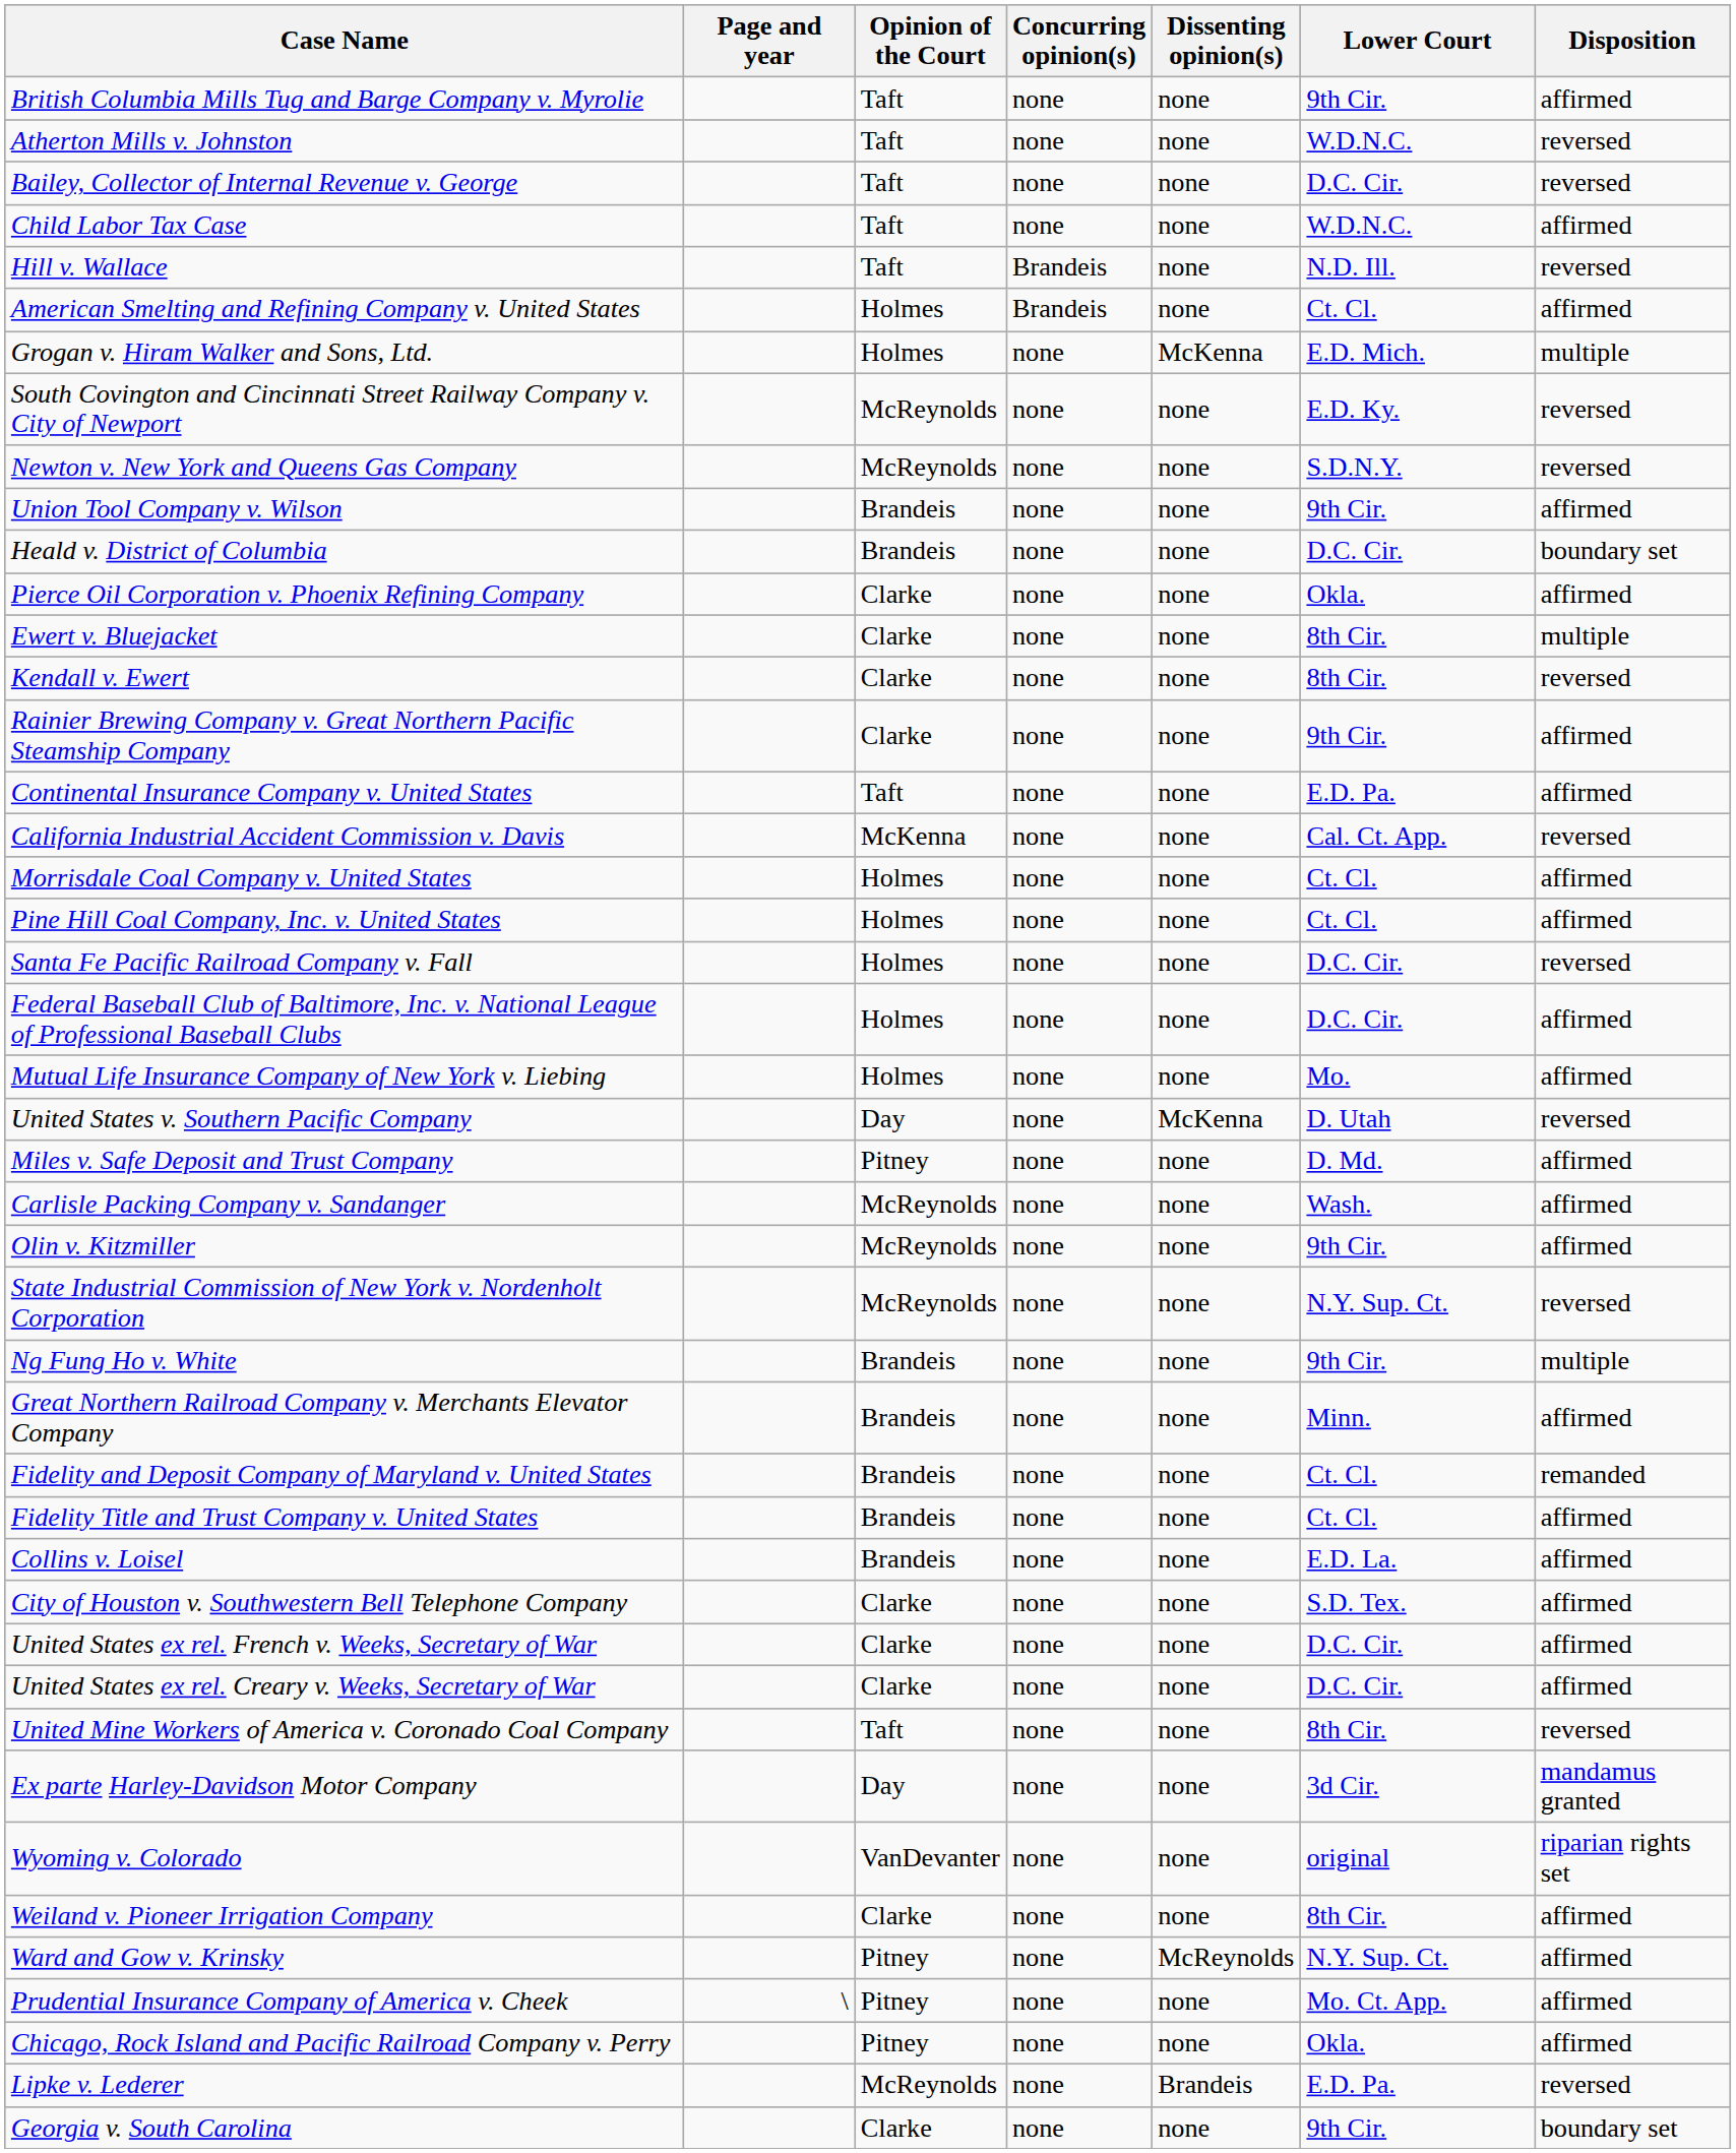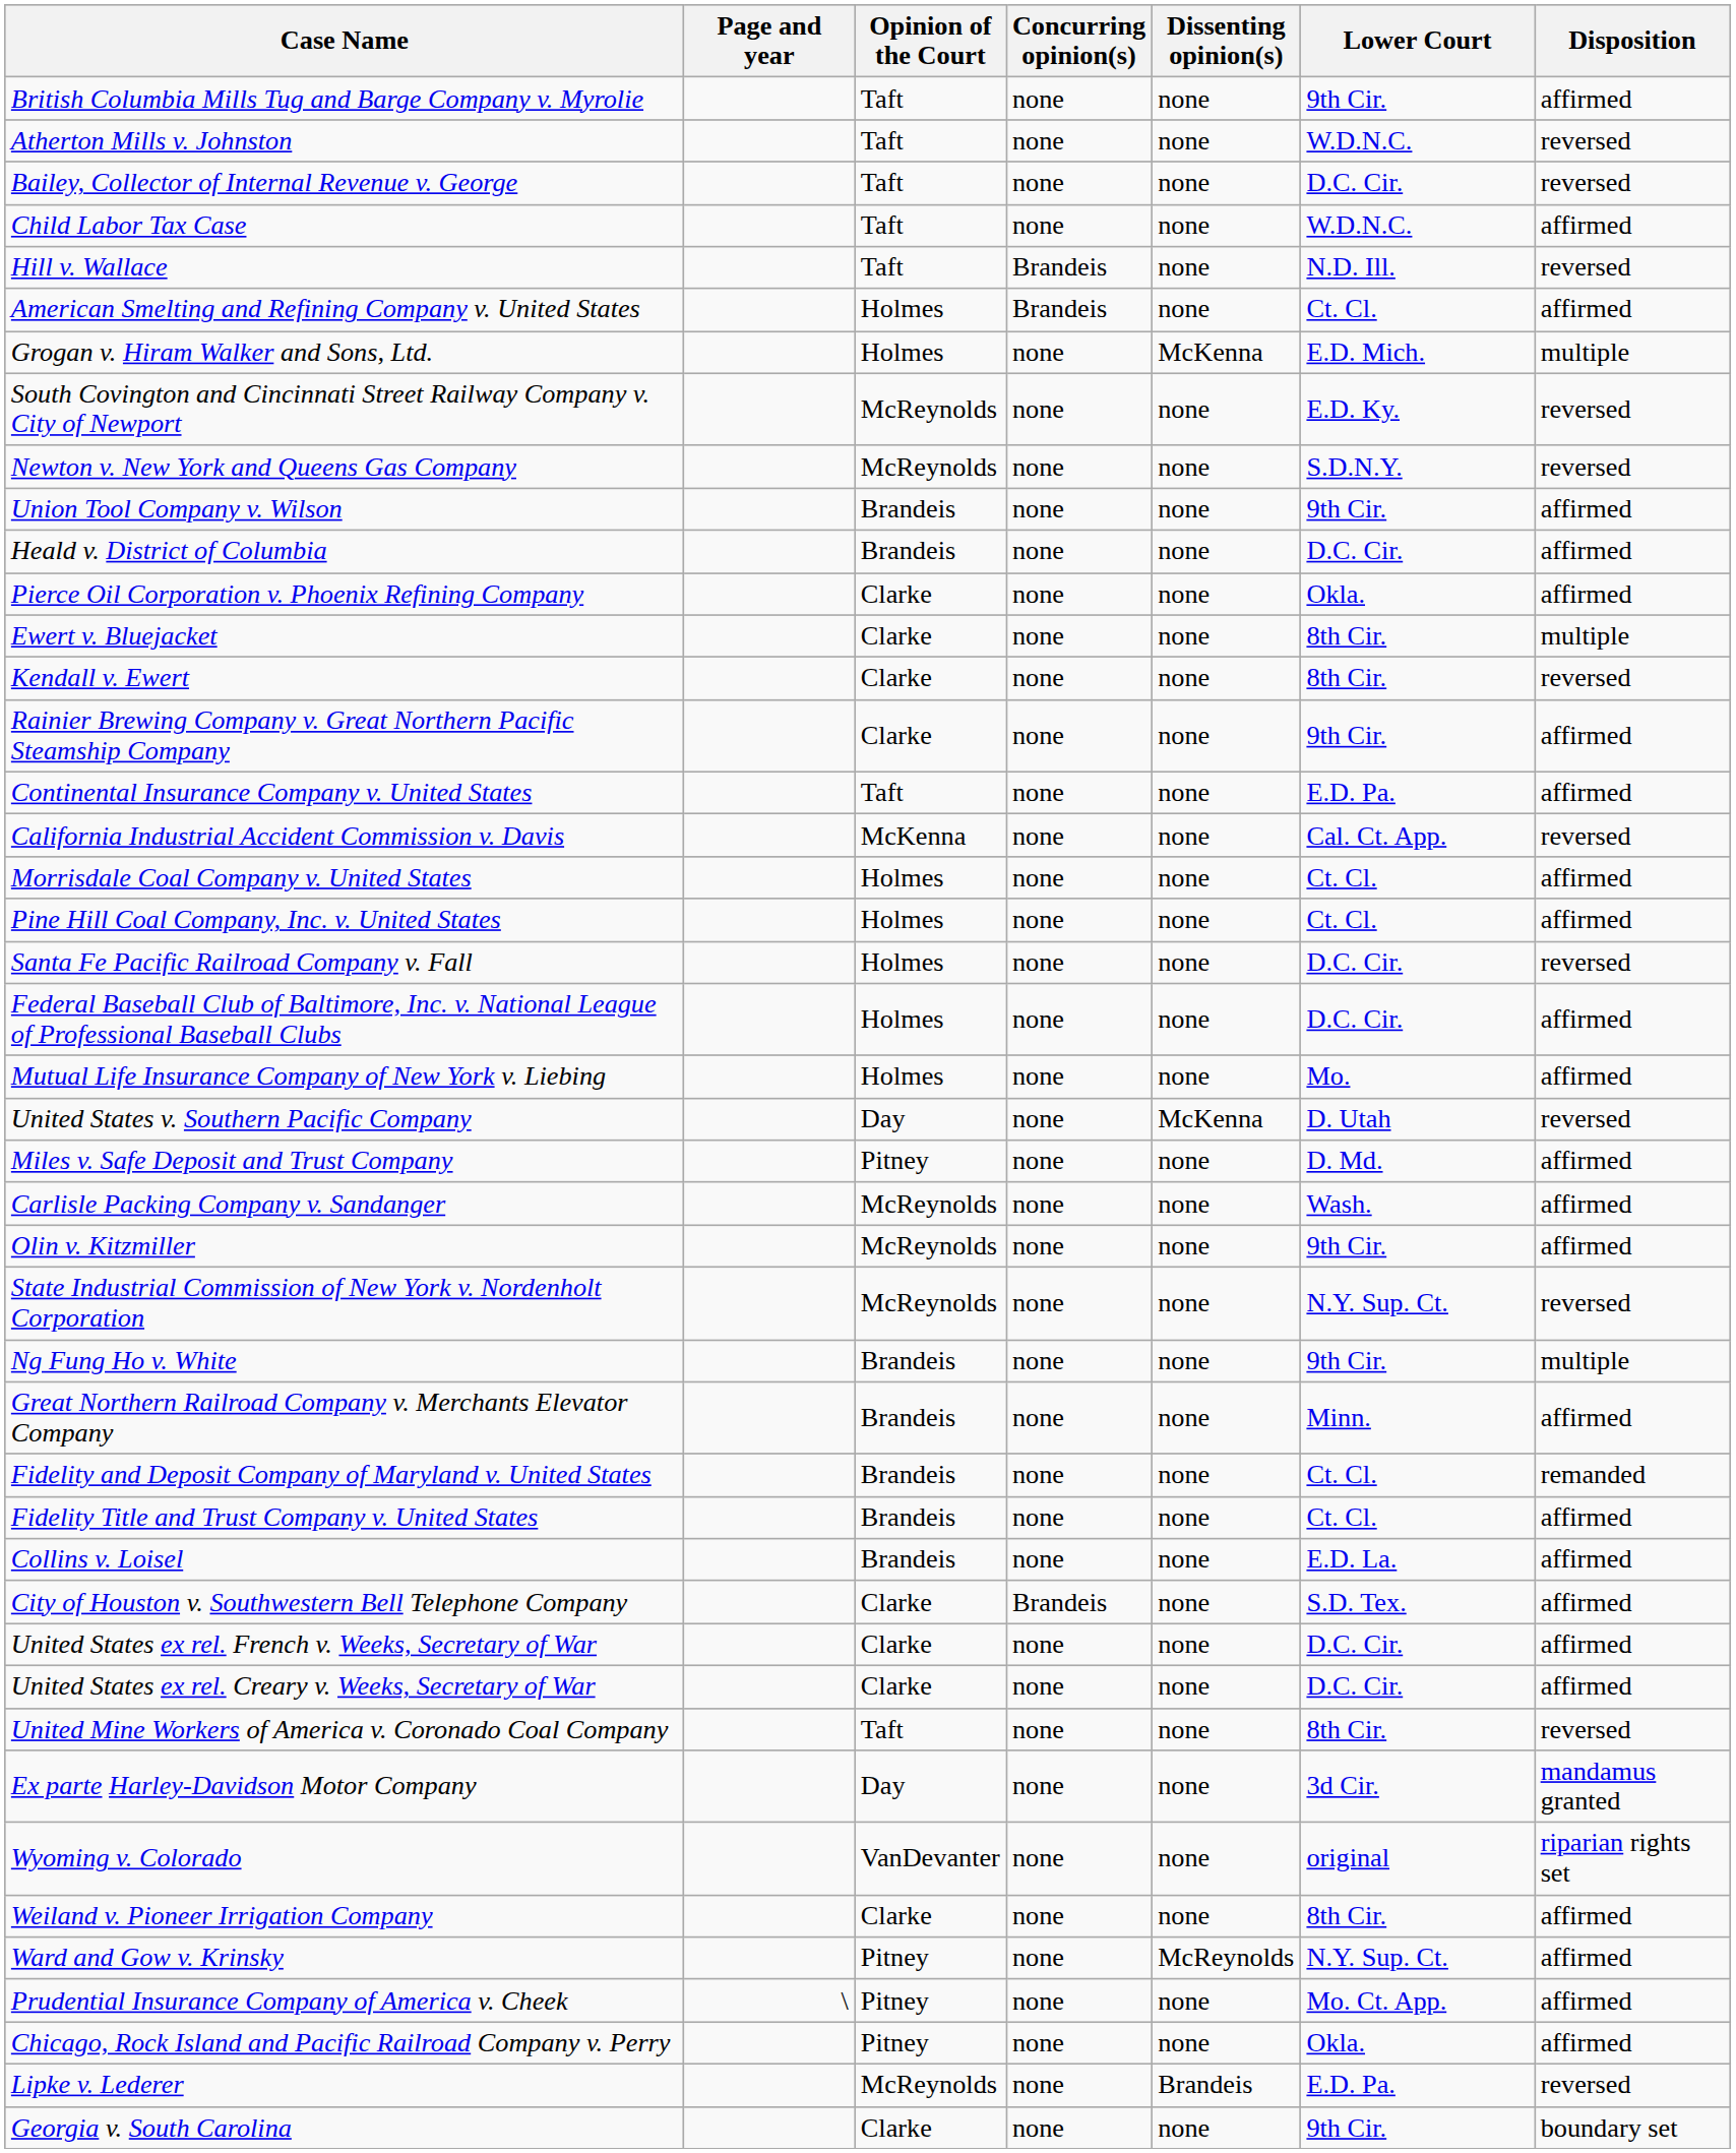Heald v. District of Columbia | Disposition: boundary set -> affirmed
City of Houston v. Southwestern Bell Telephone Company | Concurring opinion(s): none -> Brandeis
